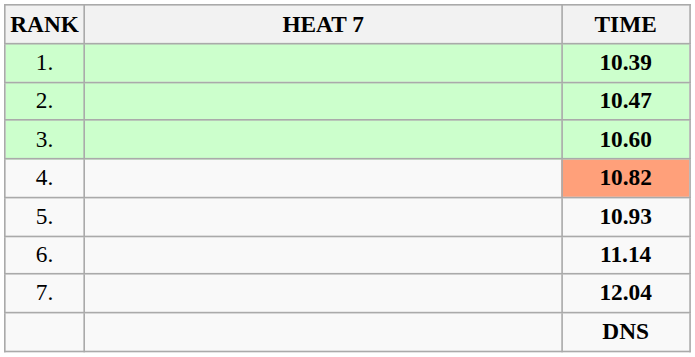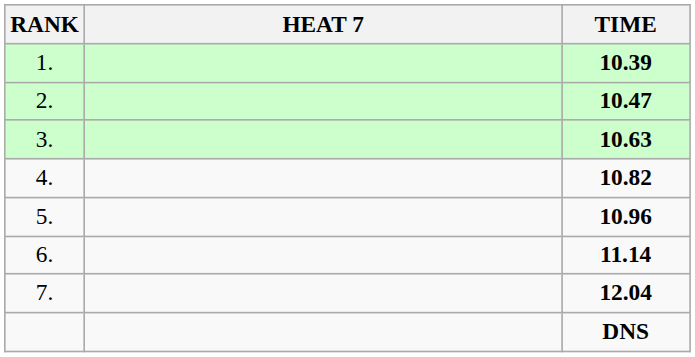3. | TIME: 10.60 -> 10.63
4. | TIME: lightsalmon background -> no background
5. | TIME: 10.93 -> 10.96
